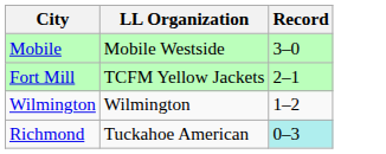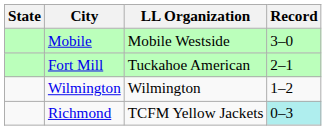+ column: State
Fort Mill | LL Organization: TCFM Yellow Jackets -> Tuckahoe American
Richmond | LL Organization: Tuckahoe American -> TCFM Yellow Jackets
